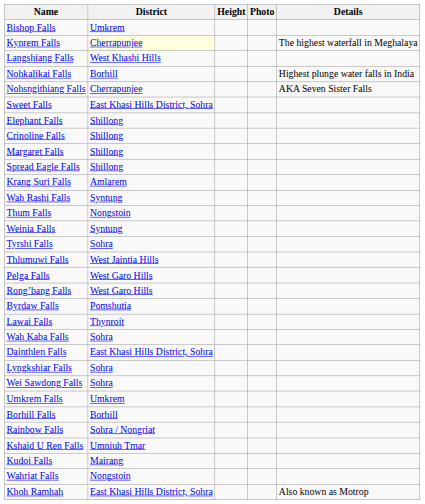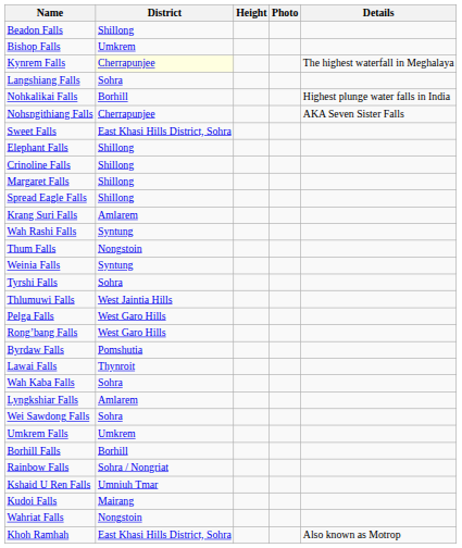+ row: Beadon Falls | Shillong
Langshiang Falls | District: West Khashi Hills -> Sohra
- row: Dainthlen Falls | East Khasi Hills District, Sohra
Lyngkshiar Falls | District: Sohra -> Amlarem
